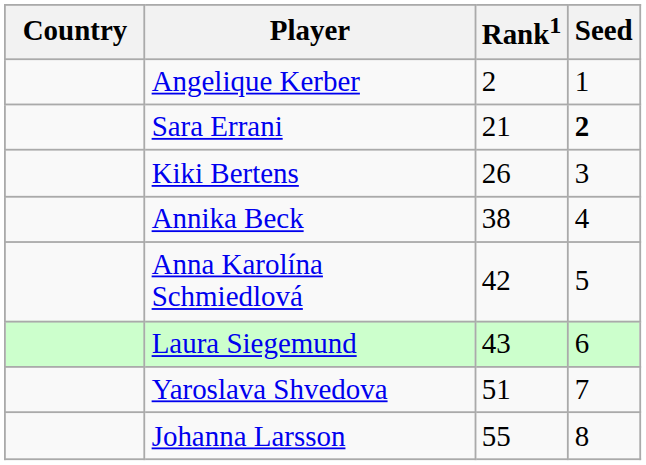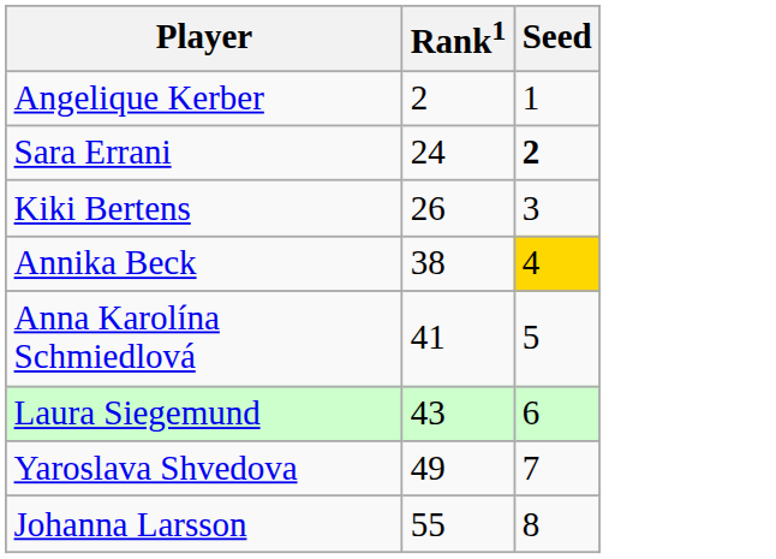- column: Country
Sara Errani | Rank1: 21 -> 24
Annika Beck | Seed: no background -> gold background
Anna Karolína Schmiedlová | Rank1: 42 -> 41
Yaroslava Shvedova | Rank1: 51 -> 49
